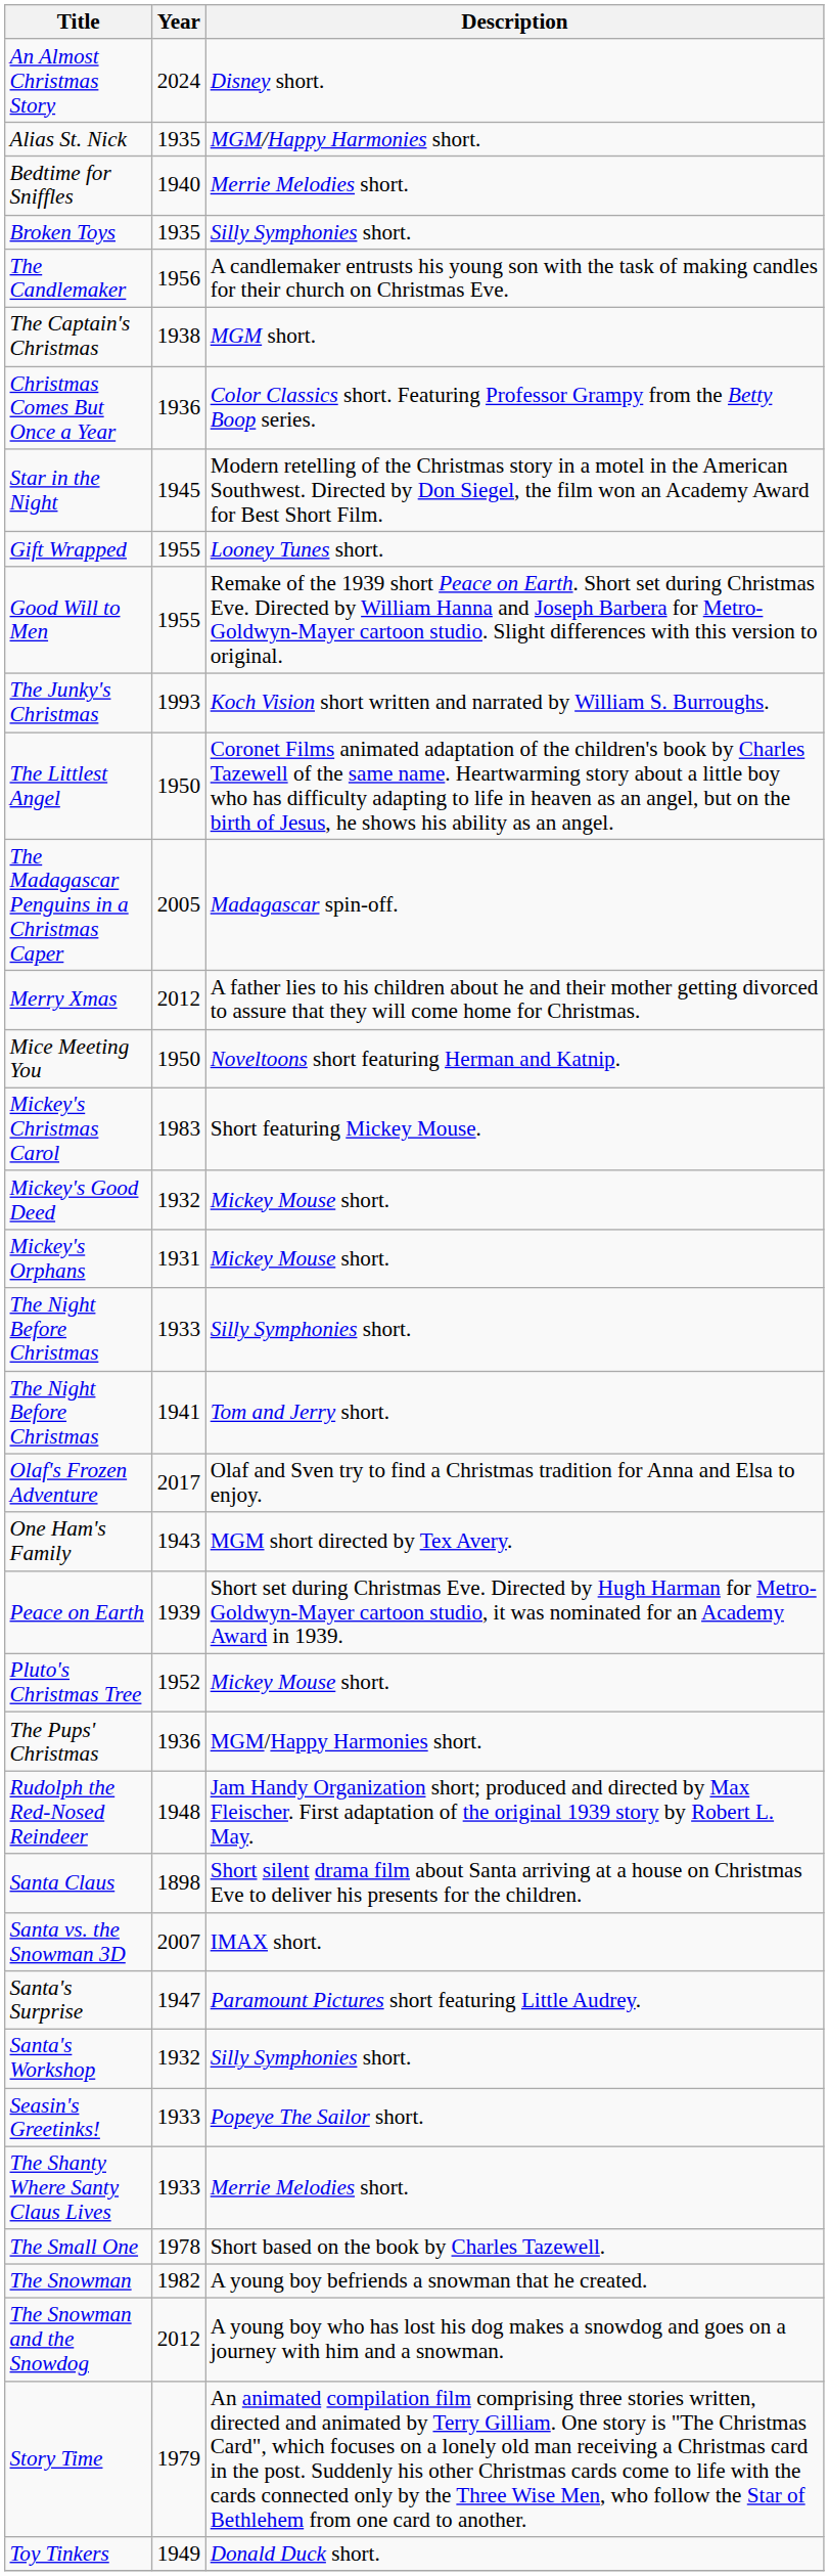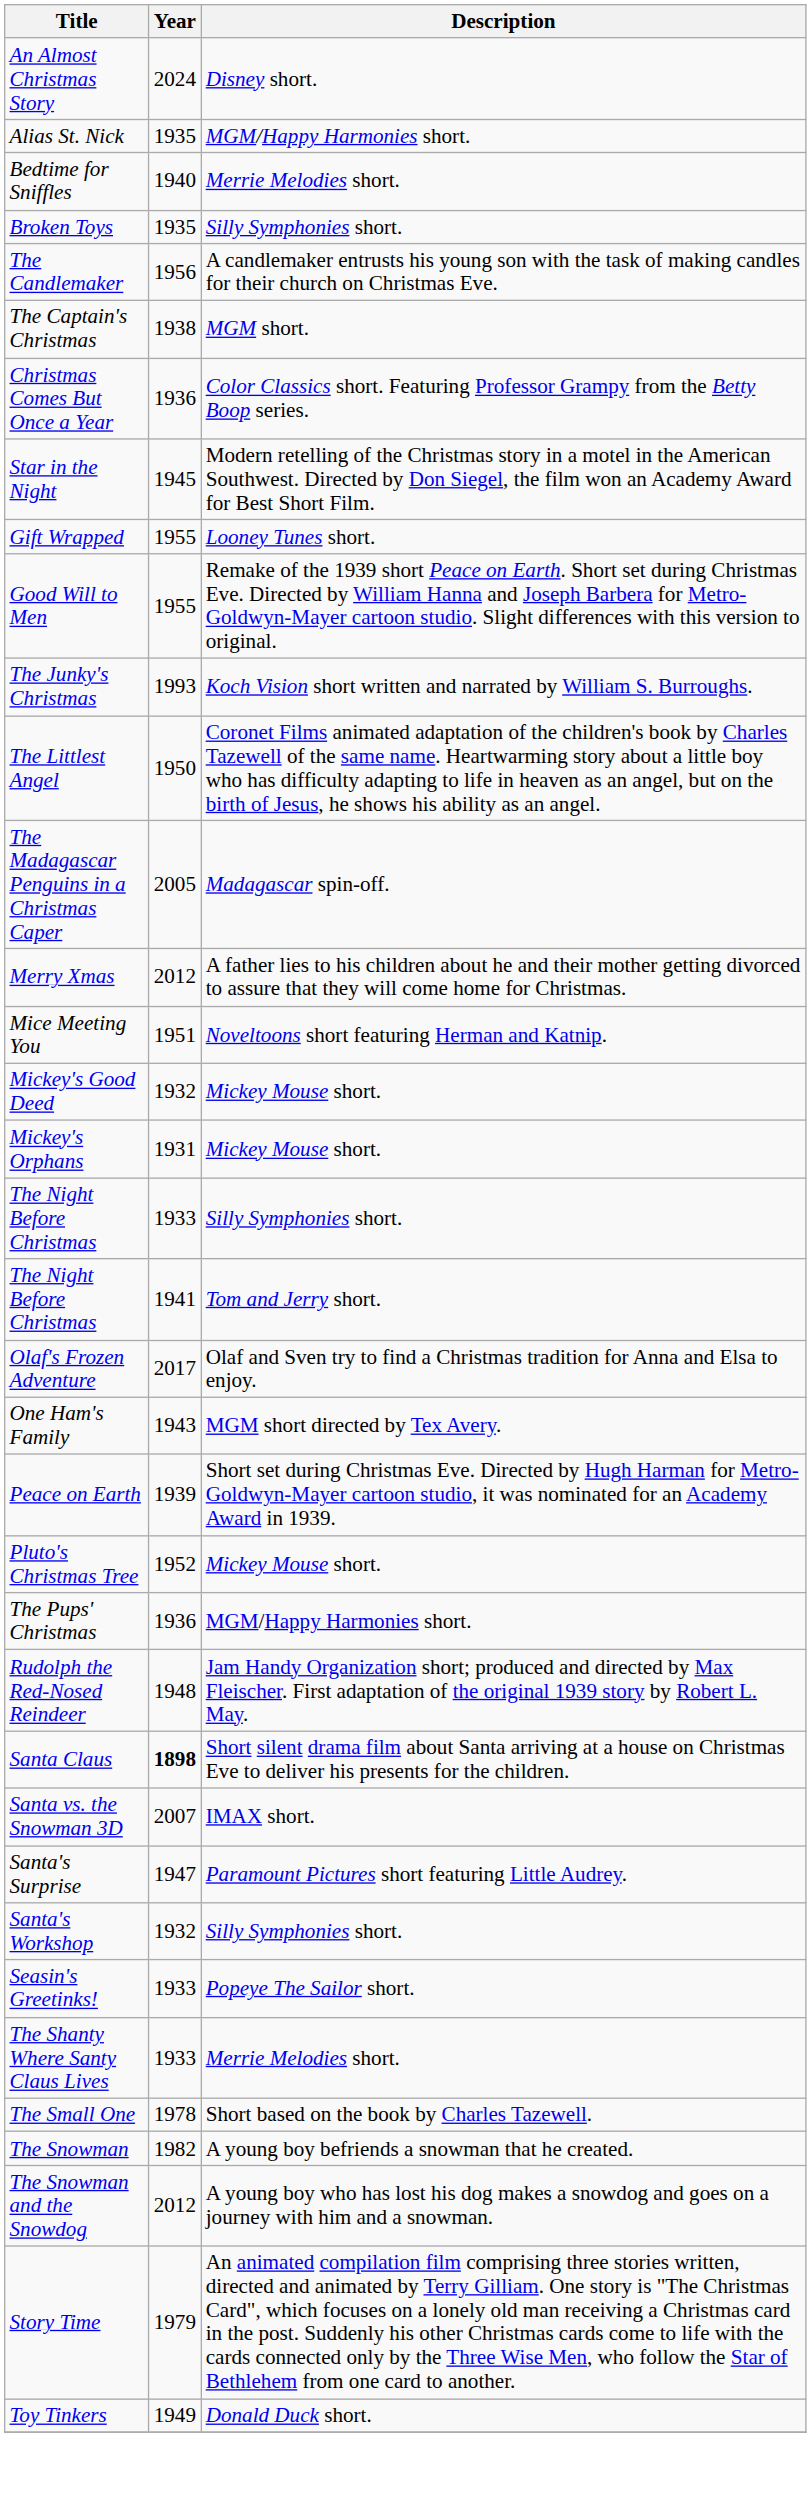Mice Meeting You | Year: 1950 -> 1951
- row: Mickey's Christmas Carol | 1983 | Short featuring Mickey Mouse.
Santa Claus | Year: normal -> bold
